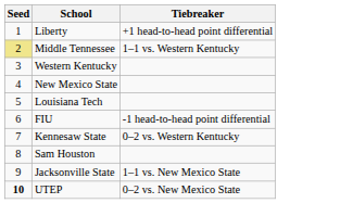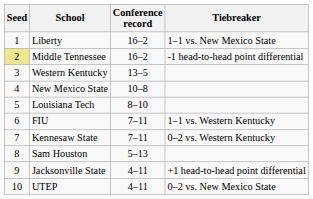+ column: Conference record | 16–2 | 16–2 | 13–5 | 10–8 | 8–10 | 7–11 | 7–11 | 5–13 | 4–11 | 4–11
Liberty | Tiebreaker: +1 head-to-head point differential -> 1–1 vs. New Mexico State
Middle Tennessee | Tiebreaker: 1–1 vs. Western Kentucky -> -1 head-to-head point differential
FIU | Tiebreaker: -1 head-to-head point differential -> 1–1 vs. Western Kentucky
Jacksonville State | Tiebreaker: 1–1 vs. New Mexico State -> +1 head-to-head point differential
UTEP | Seed: bold -> normal
